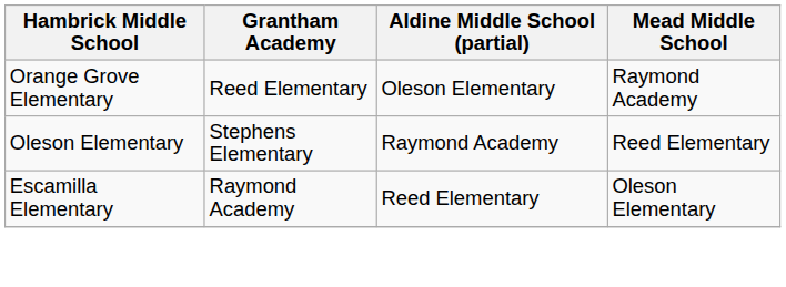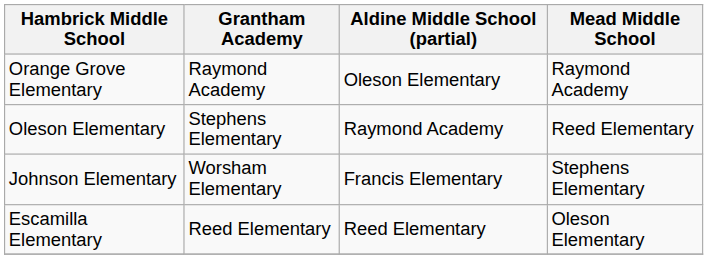Orange Grove Elementary | Grantham Academy: Reed Elementary -> Raymond Academy
+ row: Johnson Elementary | Worsham Elementary | Francis Elementary | Stephens Elementary
Escamilla Elementary | Grantham Academy: Raymond Academy -> Reed Elementary
